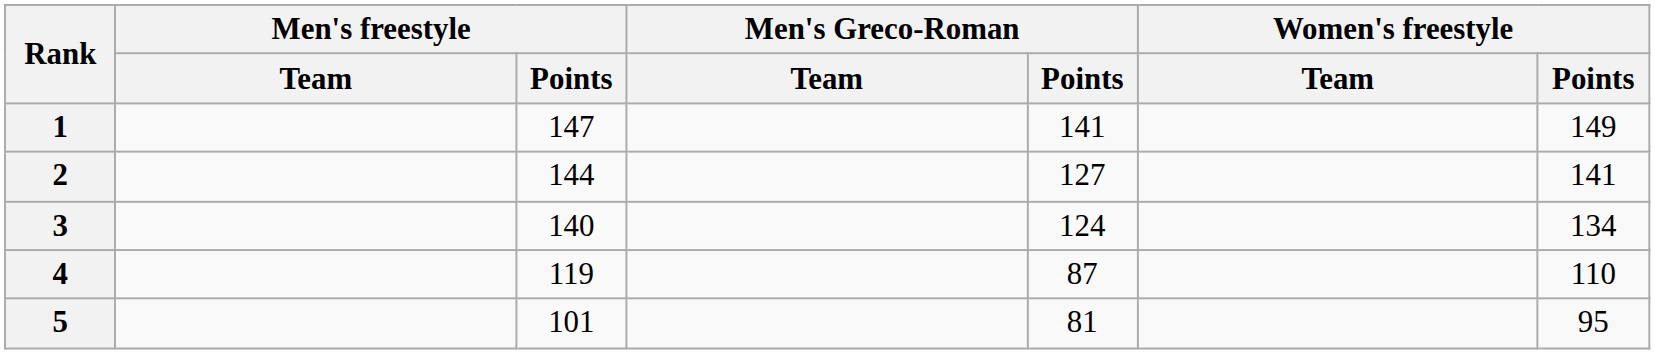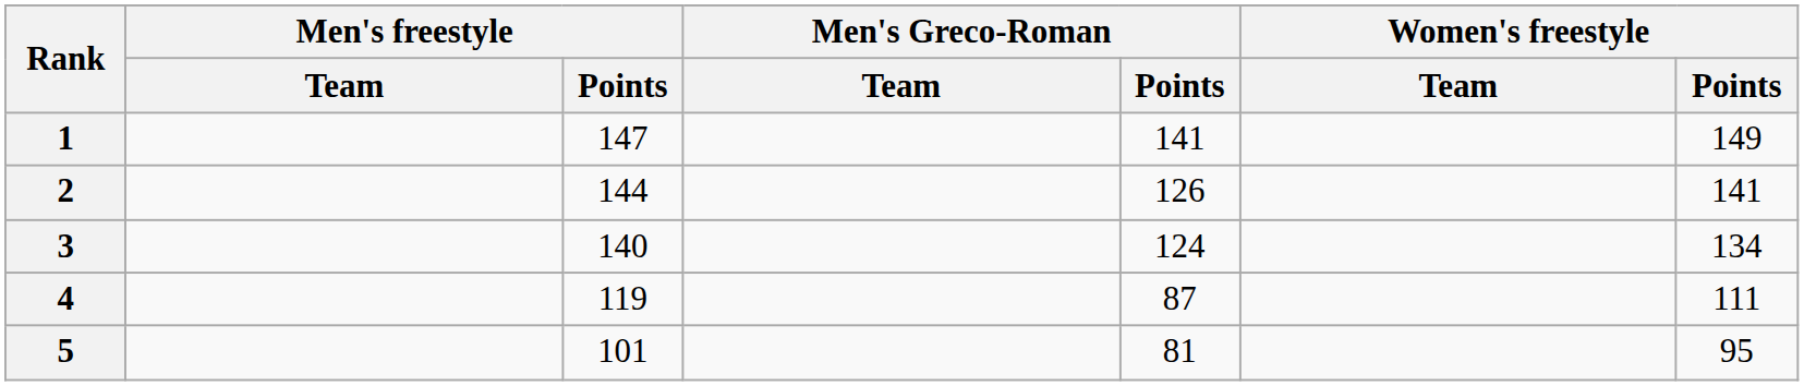2 | Men's Greco-Roman / Points: 127 -> 126
4 | Women's freestyle / Points: 110 -> 111
